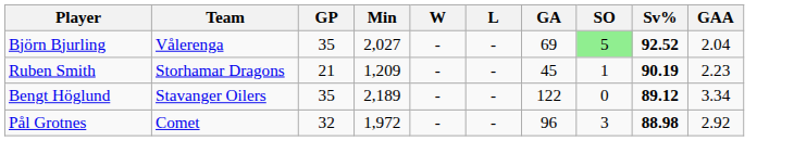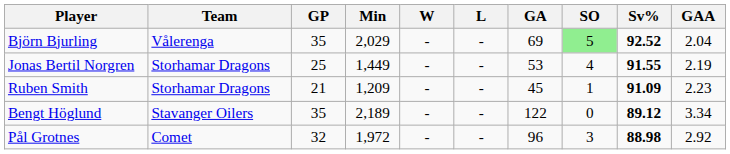Björn Bjurling | Min: 2,027 -> 2,029
+ row: Jonas Bertil Norgren | Storhamar Dragons | 25 | 1,449 | - | - | 53 | 4 | 91.55 | 2.19
Ruben Smith | Sv%: 90.19 -> 91.09
